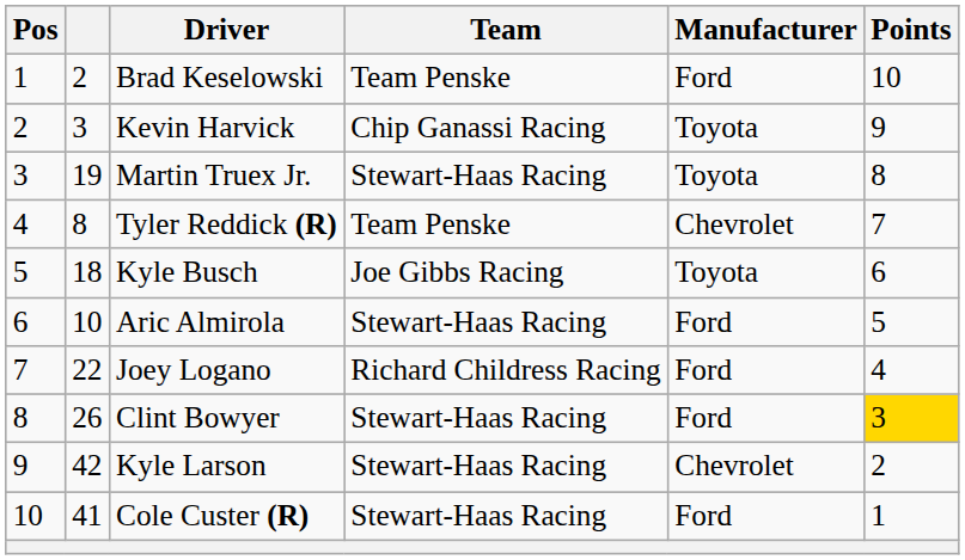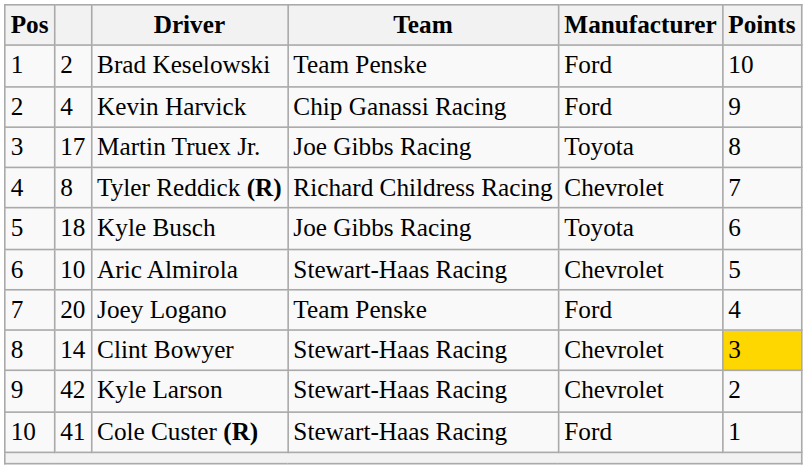Kevin Harvick | column 2: 3 -> 4
Kevin Harvick | Manufacturer: Toyota -> Ford
Martin Truex Jr. | column 2: 19 -> 17
Martin Truex Jr. | Team: Stewart-Haas Racing -> Joe Gibbs Racing
Tyler Reddick (R) | Team: Team Penske -> Richard Childress Racing
Aric Almirola | Manufacturer: Ford -> Chevrolet
Joey Logano | column 2: 22 -> 20
Joey Logano | Team: Richard Childress Racing -> Team Penske
Clint Bowyer | column 2: 26 -> 14
Clint Bowyer | Manufacturer: Ford -> Chevrolet
